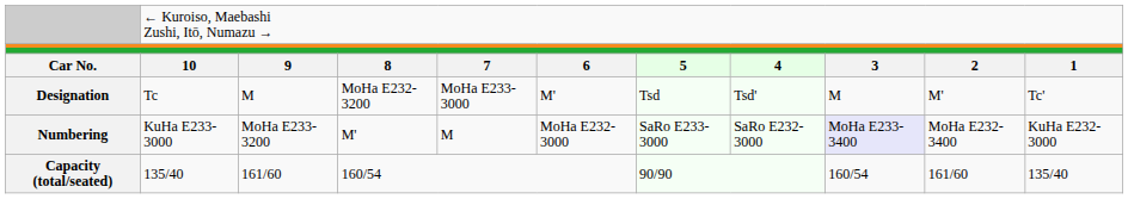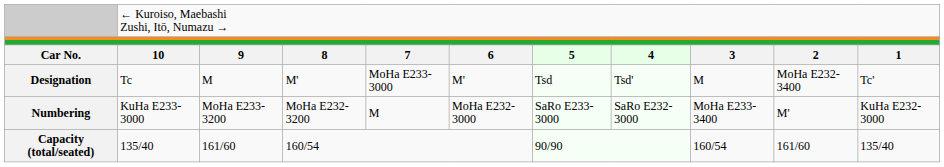Designation | column 4: MoHa E232-3200 -> M'
Designation | column 10: M' -> MoHa E232-3400
Numbering | column 4: M' -> MoHa E232-3200
Numbering | column 9: lavender background -> no background
Numbering | column 10: MoHa E232-3400 -> M'
